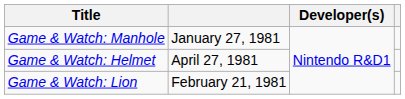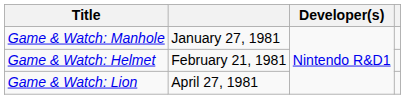Game & Watch: Helmet | column 2: April 27, 1981 -> February 21, 1981
Game & Watch: Lion | column 2: February 21, 1981 -> April 27, 1981
